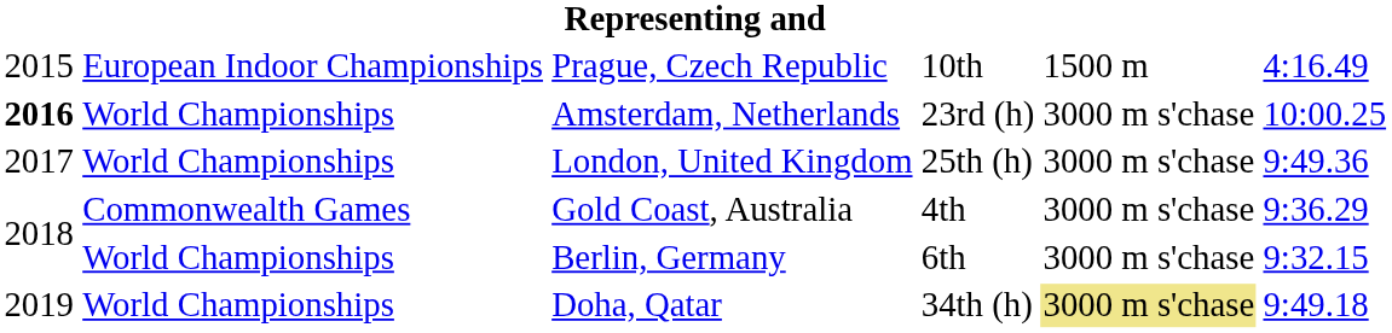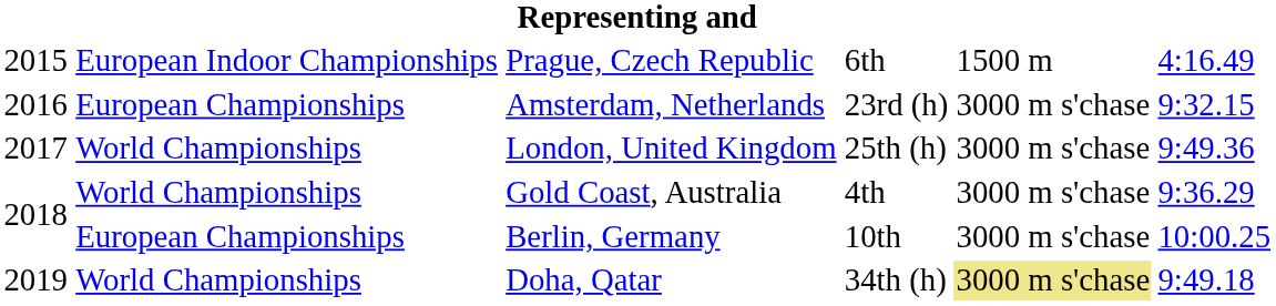Prague, Czech Republic | column 4: 10th -> 6th
Amsterdam, Netherlands | column 1: bold -> normal
Amsterdam, Netherlands | column 2: World Championships -> European Championships
Amsterdam, Netherlands | column 6: 10:00.25 -> 9:32.15
Gold Coast, Australia | column 2: Commonwealth Games -> World Championships
Berlin, Germany | column 2: World Championships -> European Championships
Berlin, Germany | column 4: 6th -> 10th
Berlin, Germany | column 6: 9:32.15 -> 10:00.25
